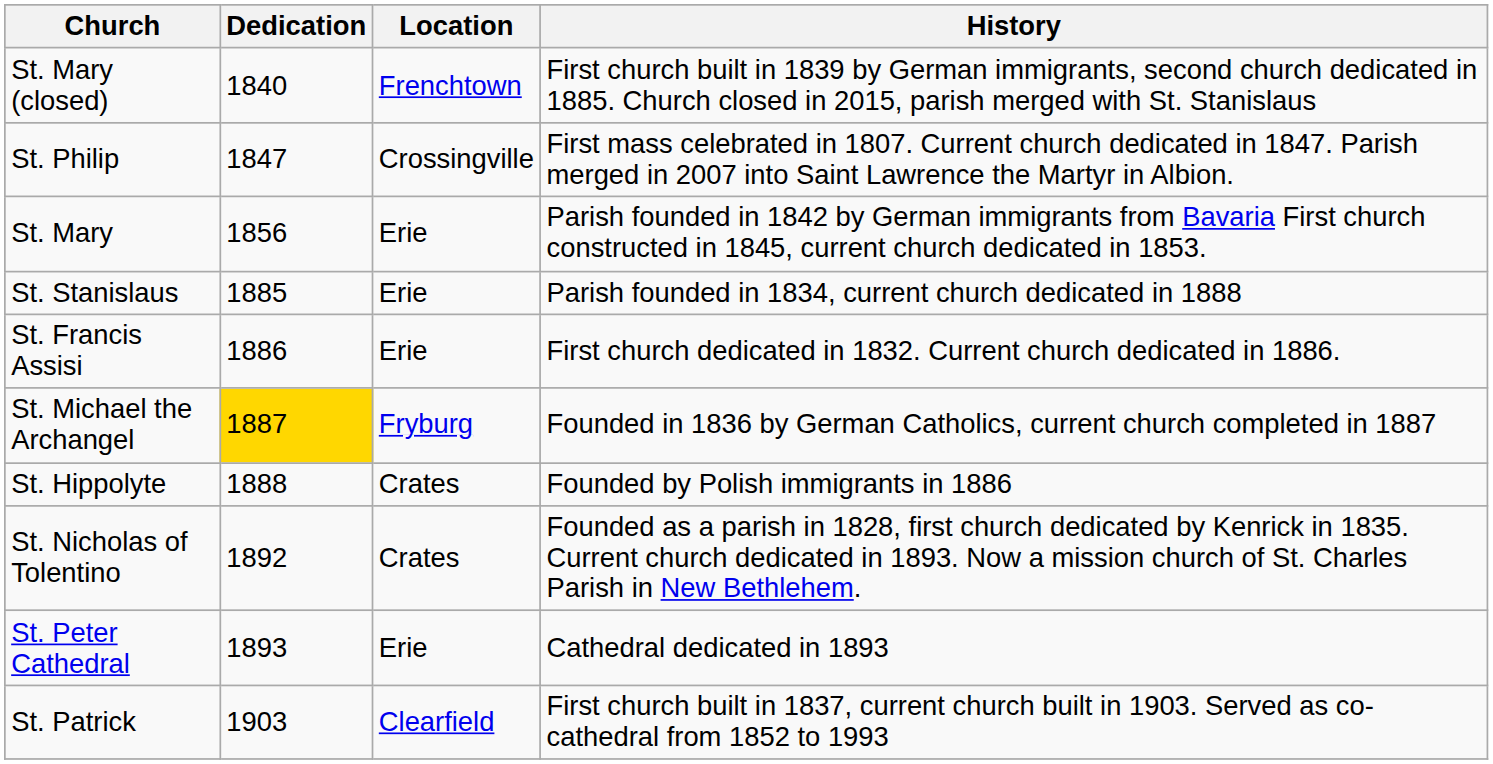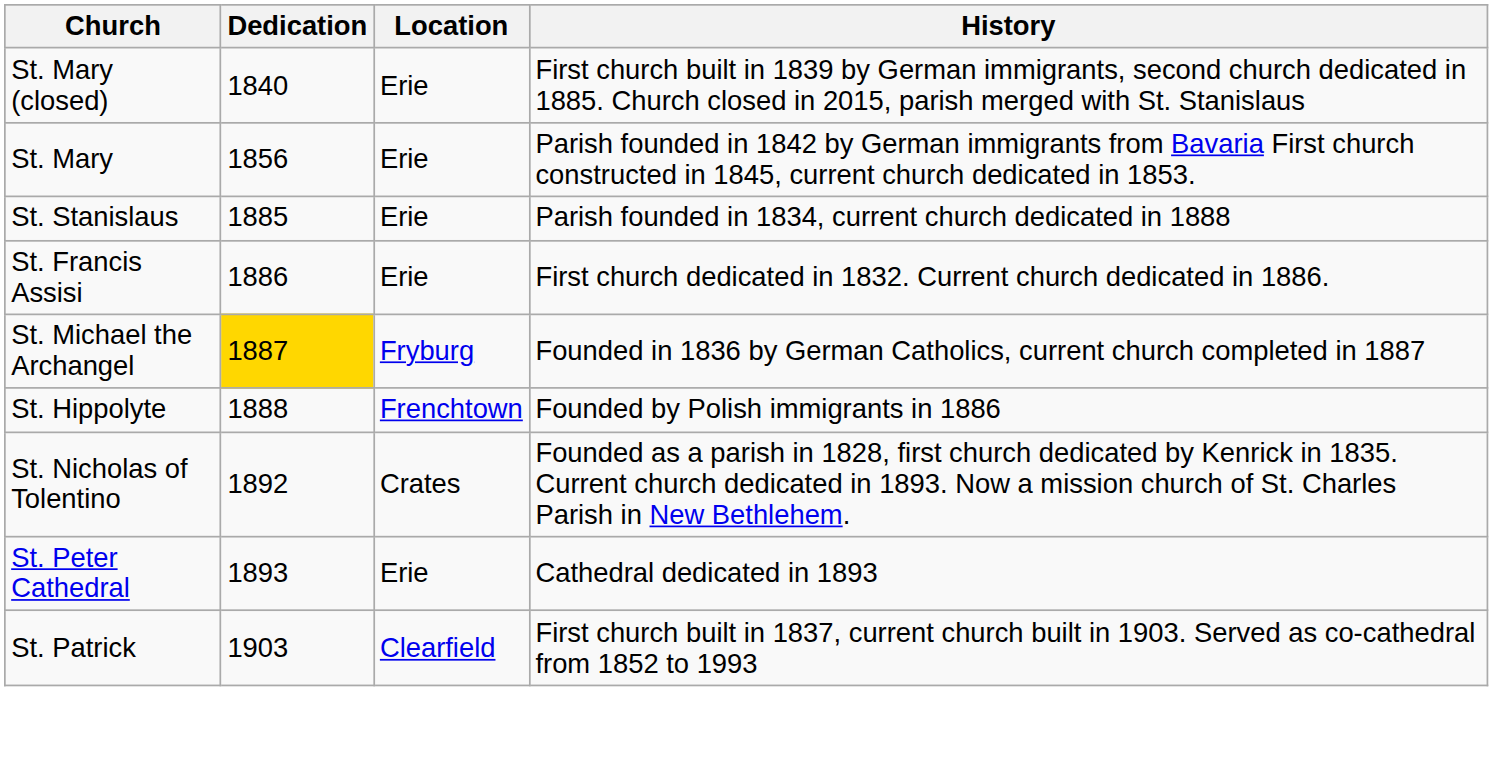St. Mary (closed) | Location: Frenchtown -> Erie
- row: St. Philip | 1847 | Crossingville | First mass celebrated in 1807. Current church dedicated in 1847. Parish merged in 2007 into Saint Lawrence the Martyr in Albion.
St. Hippolyte | Location: Crates -> Frenchtown
